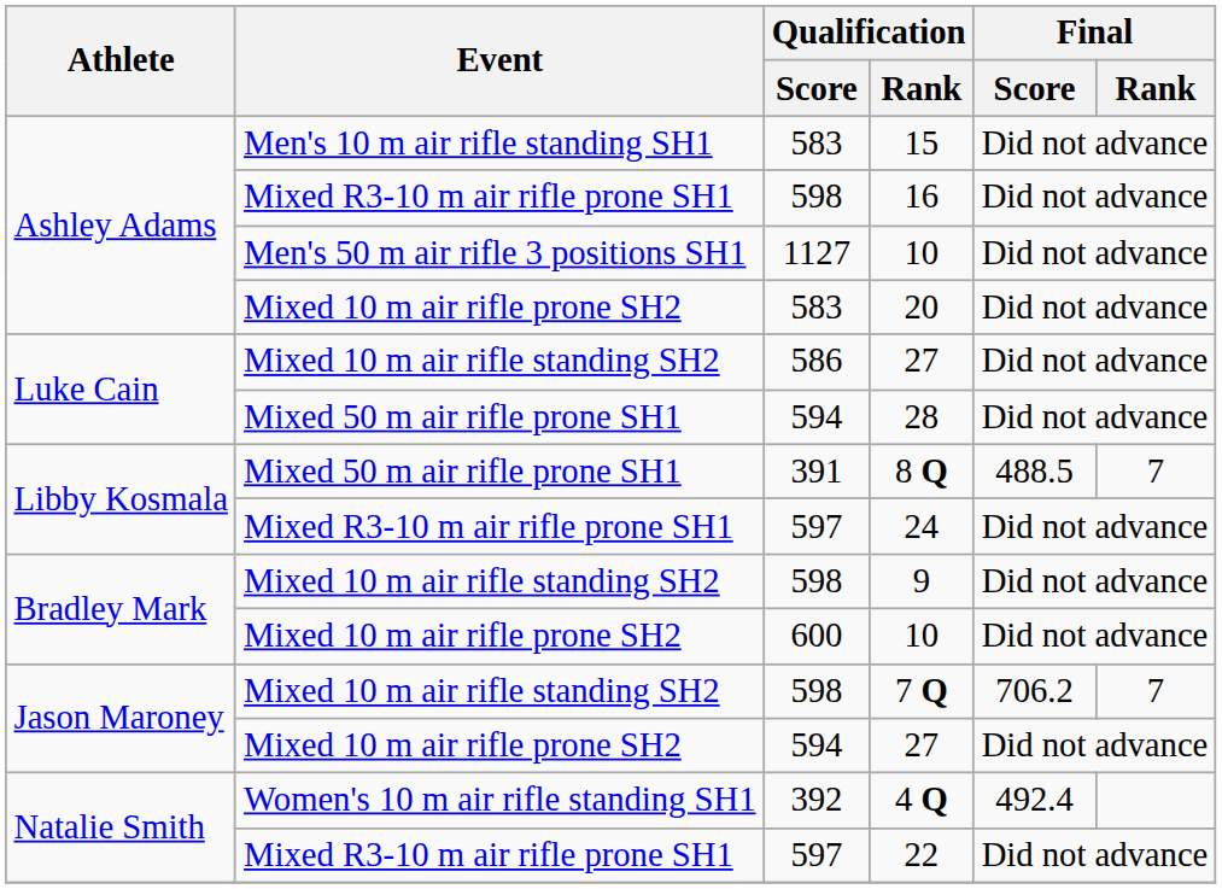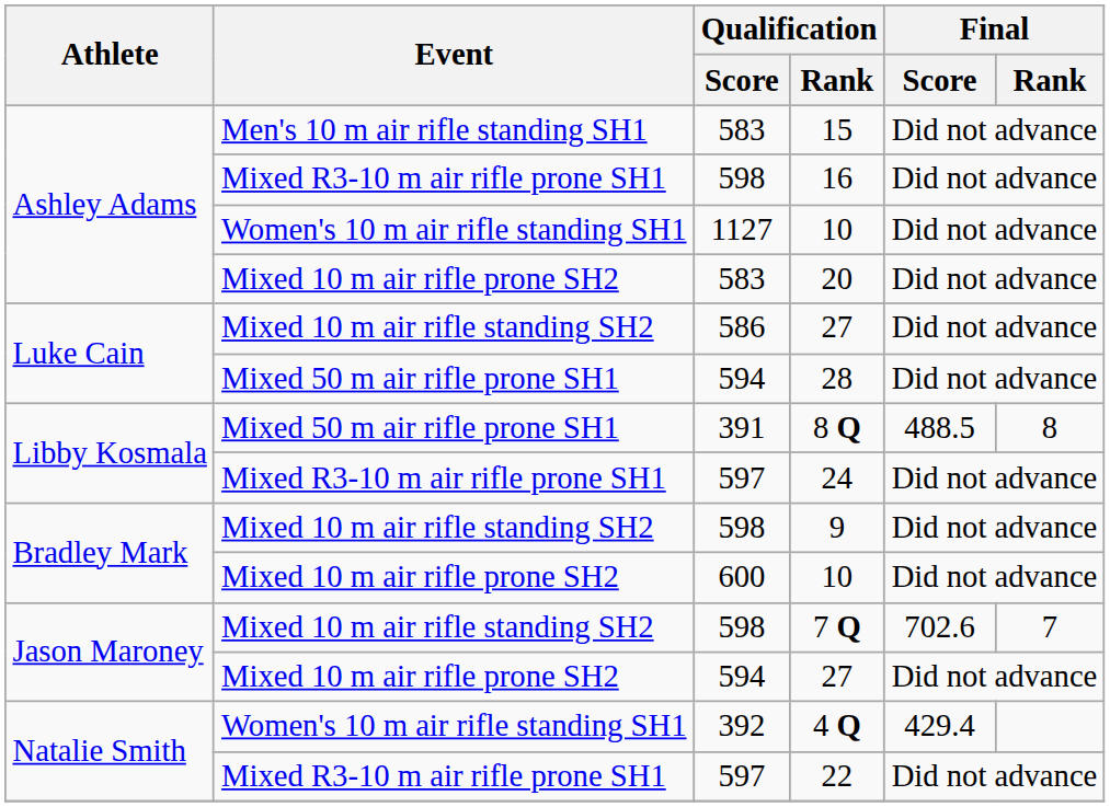1127 / 10 | Event: Men's 50 m air rifle 3 positions SH1 -> Women's 10 m air rifle standing SH1
8 Q | Final / Rank: 7 -> 8
7 Q | Final / Score: 706.2 -> 702.6
4 Q | Final / Score: 492.4 -> 429.4
